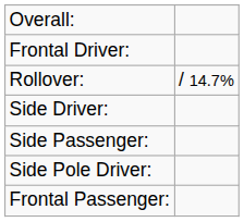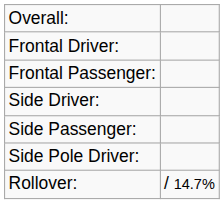rows swapped: Frontal Passenger: <-> Rollover:
